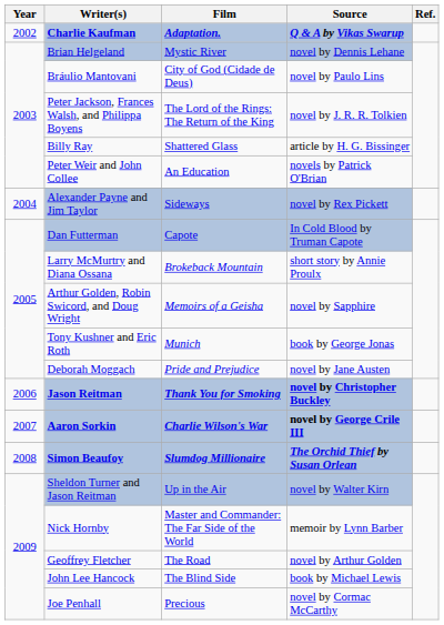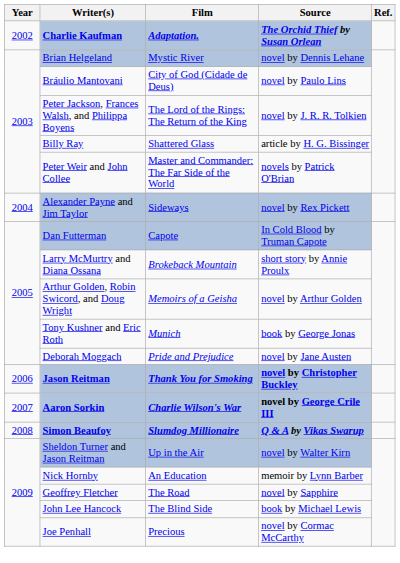Charlie Kaufman | Source: Q & A by Vikas Swarup -> The Orchid Thief by Susan Orlean
Peter Weir and John Collee | Film: An Education -> Master and Commander: The Far Side of the World
Arthur Golden, Robin Swicord, and Doug Wright | Source: novel by Sapphire -> novel by Arthur Golden
Simon Beaufoy | Source: The Orchid Thief by Susan Orlean -> Q & A by Vikas Swarup
Nick Hornby | Film: Master and Commander: The Far Side of the World -> An Education
Geoffrey Fletcher | Source: novel by Arthur Golden -> novel by Sapphire
